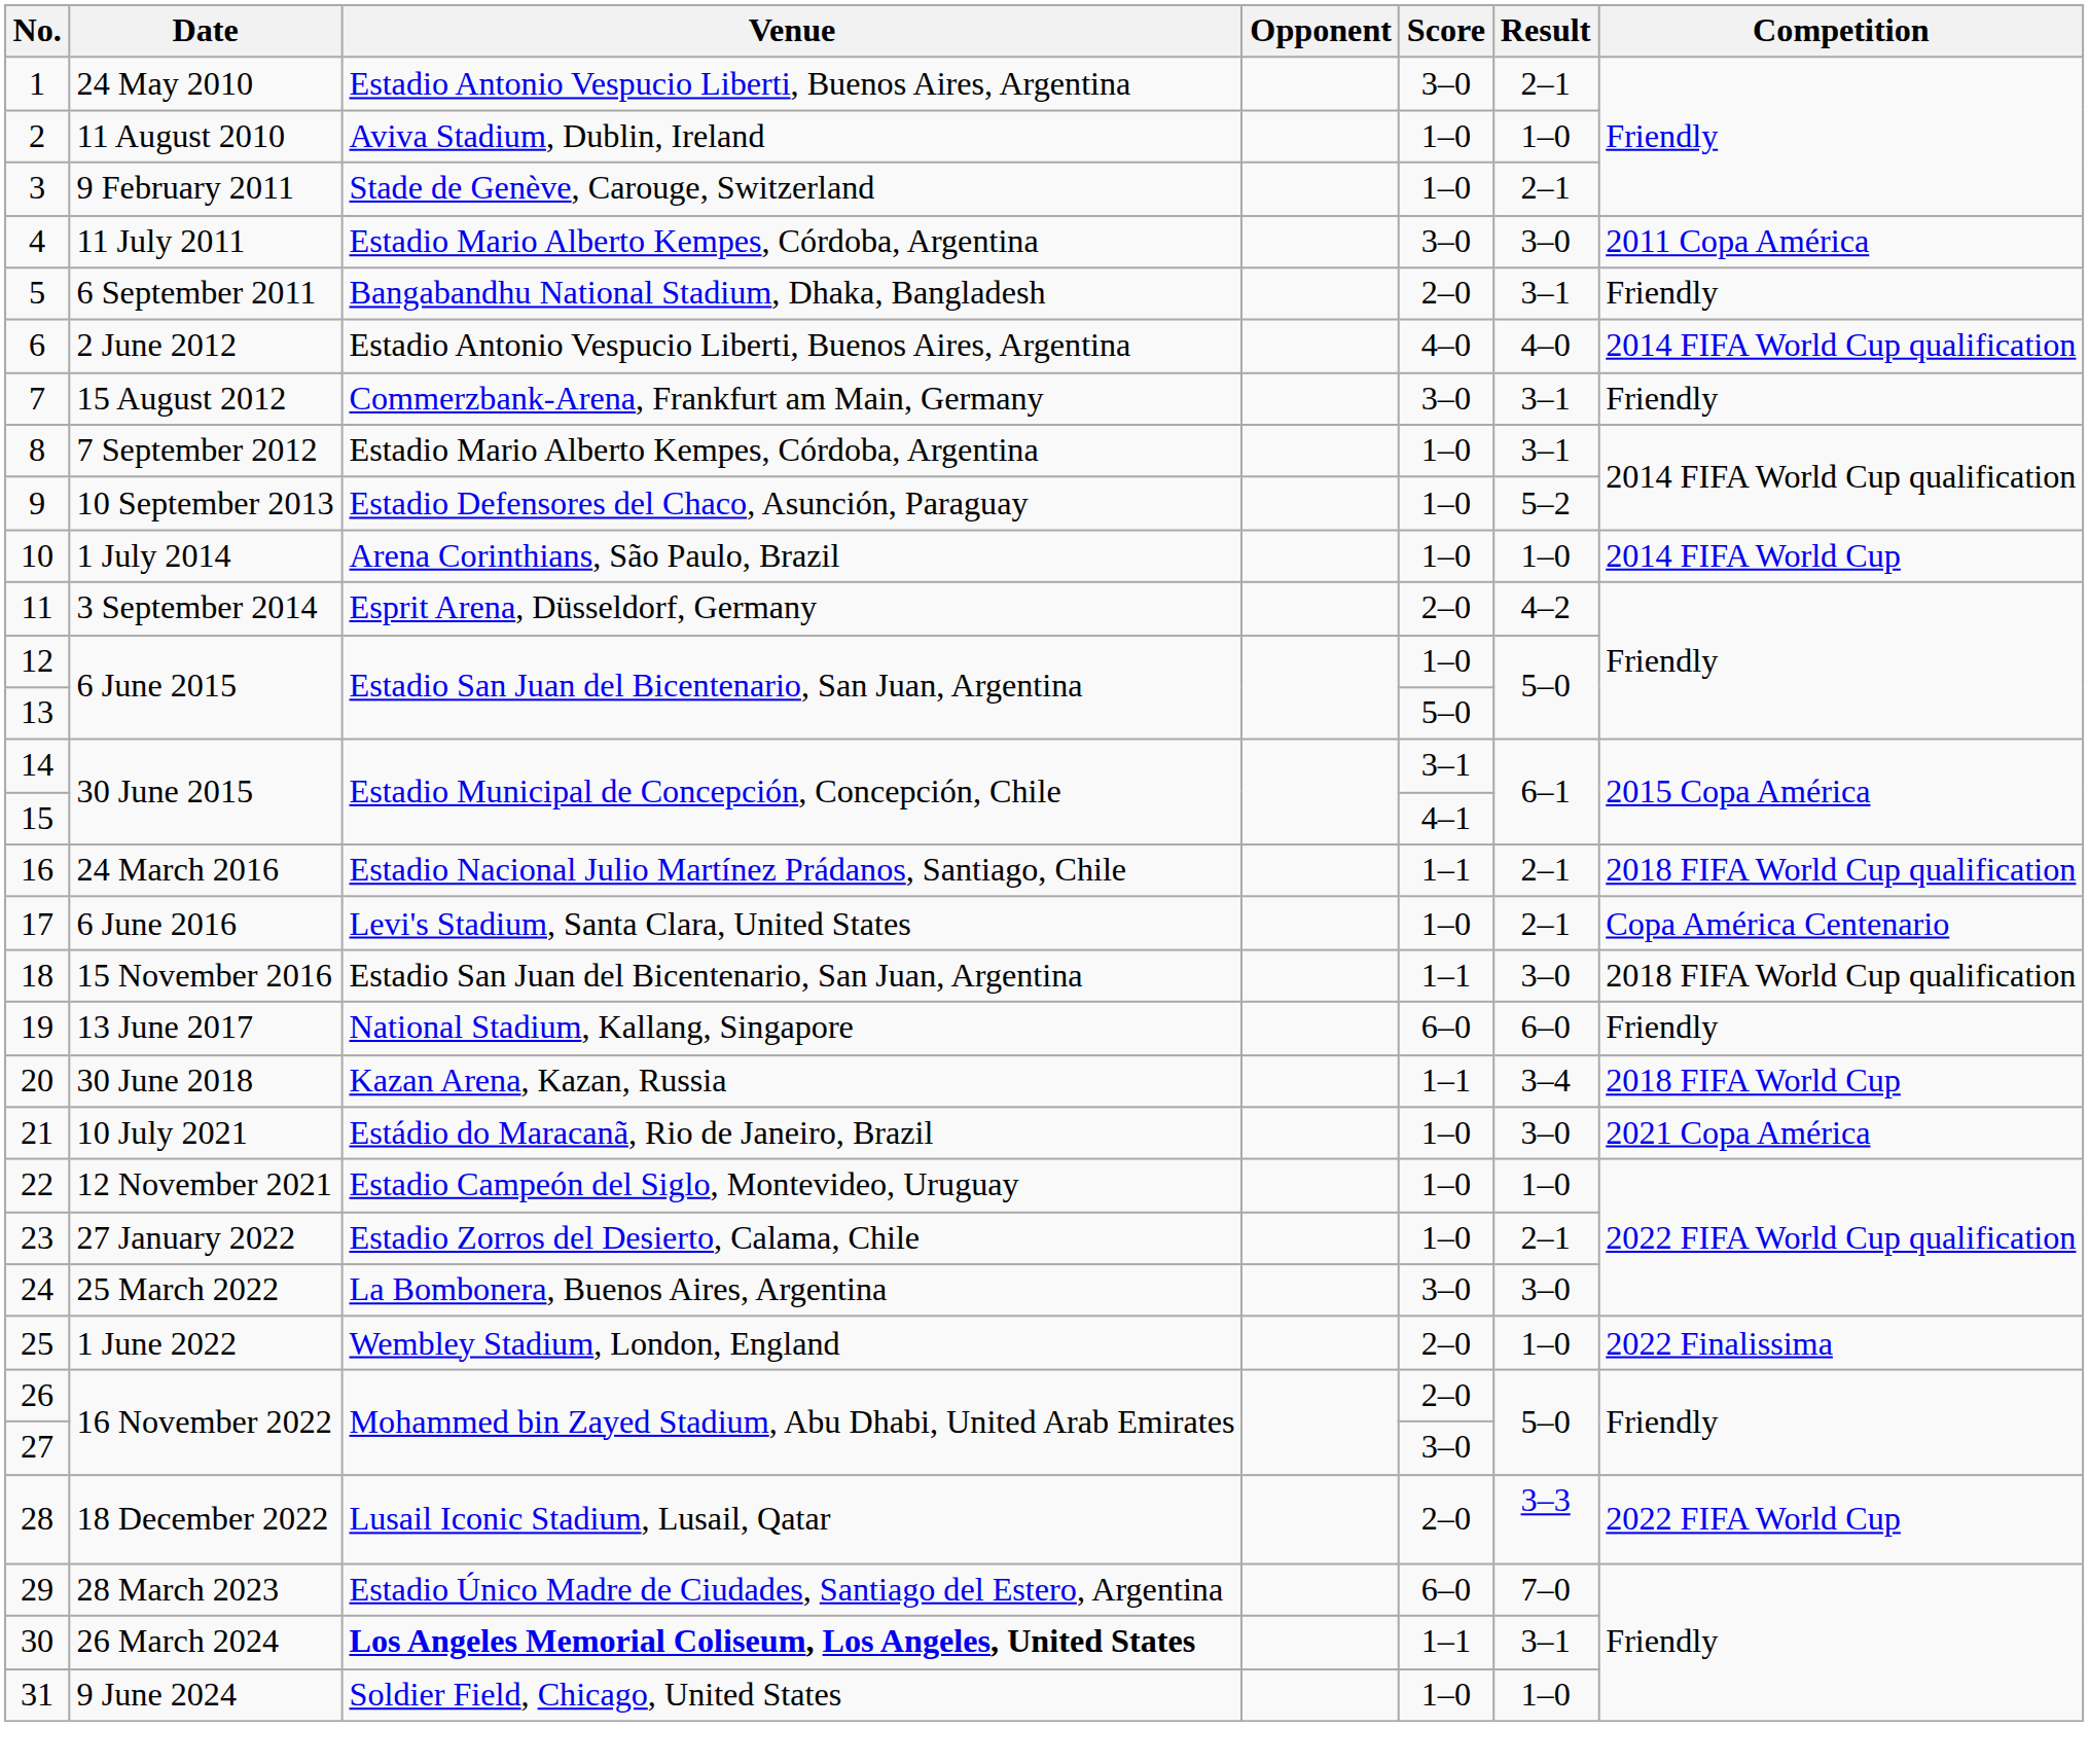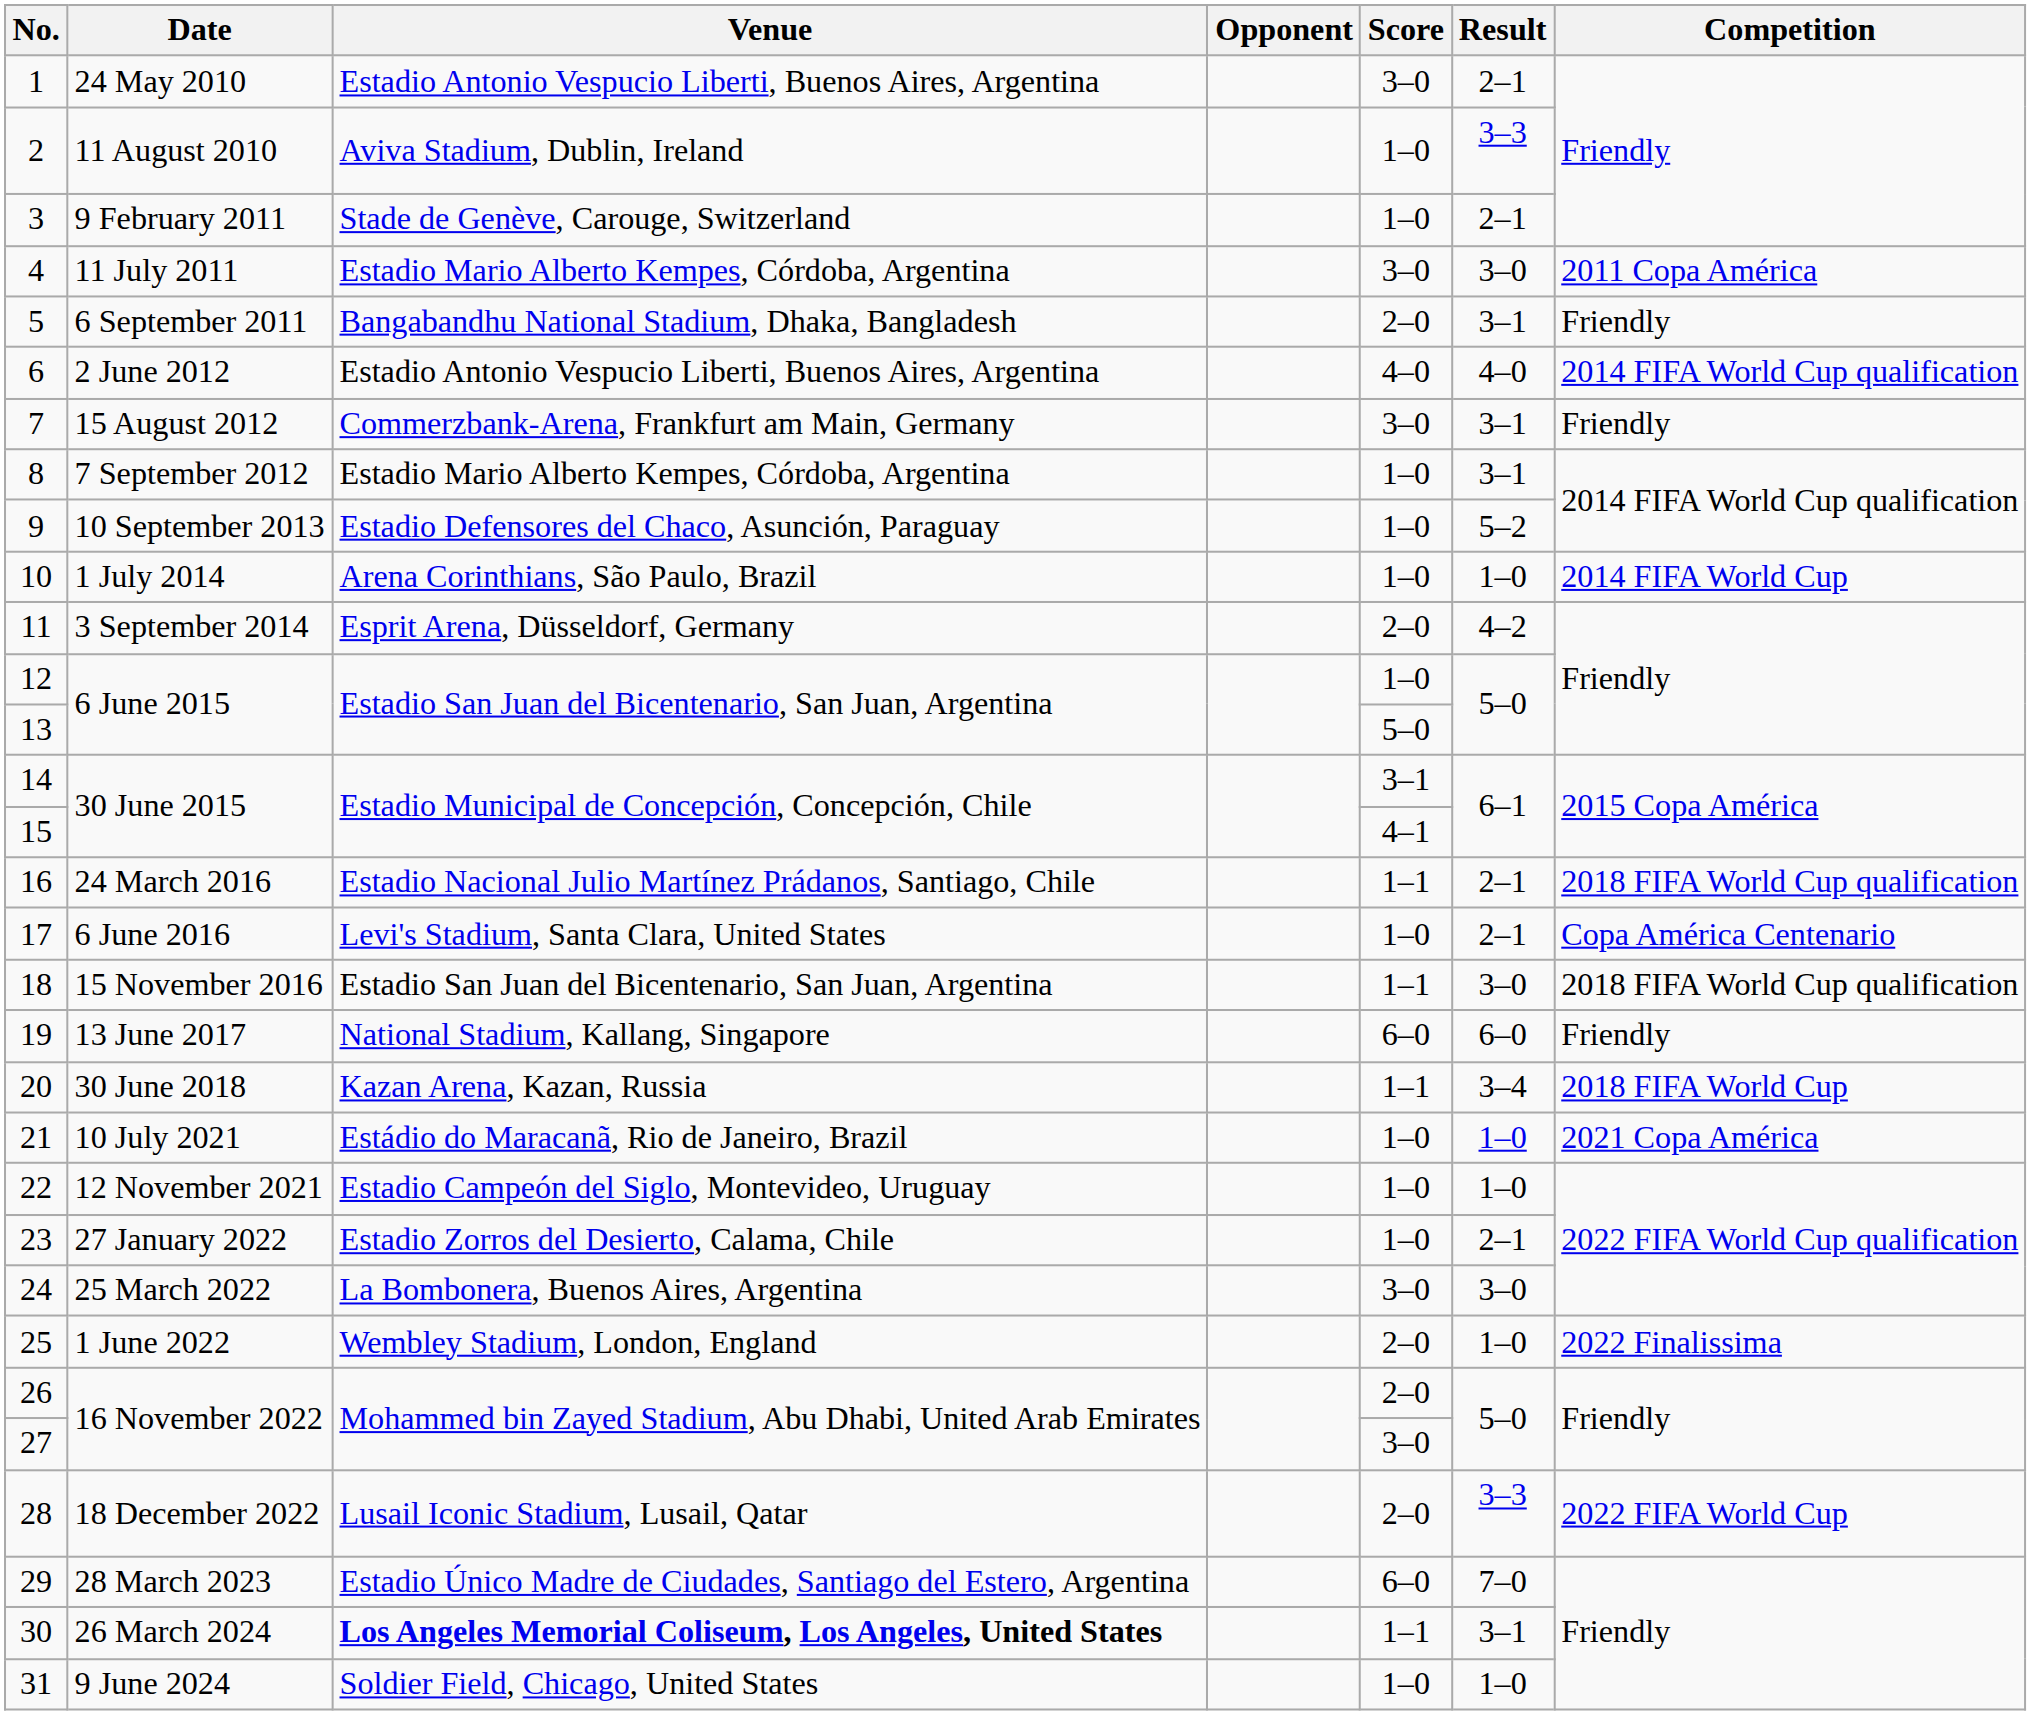11 August 2010 | Result: 1–0 -> 3–3
10 July 2021 | Result: 3–0 -> 1–0
